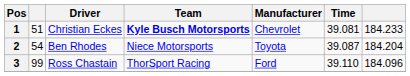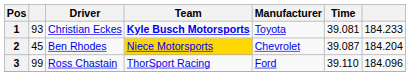1 | column 2: 51 -> 93
1 | Manufacturer: Chevrolet -> Toyota
2 | column 2: 54 -> 45
2 | Team: no background -> gold background
2 | Manufacturer: Toyota -> Chevrolet
